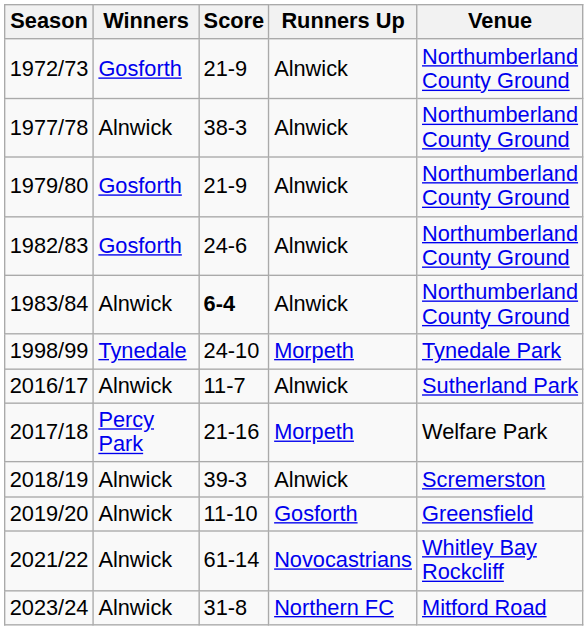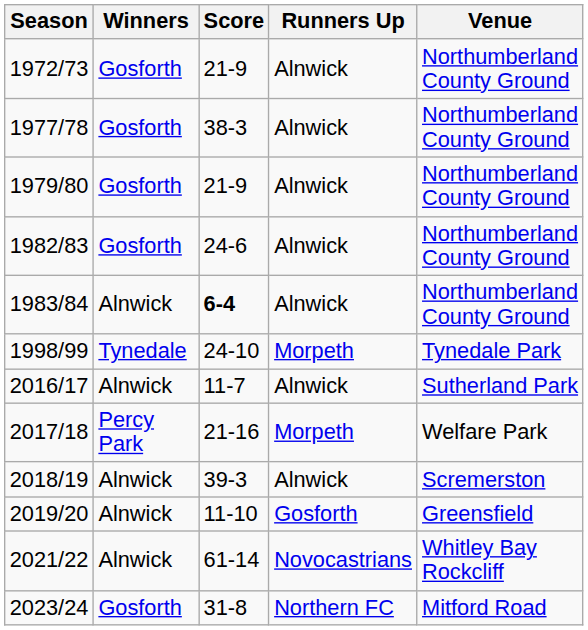1977/78 | Winners: Alnwick -> Gosforth
2023/24 | Winners: Alnwick -> Gosforth
